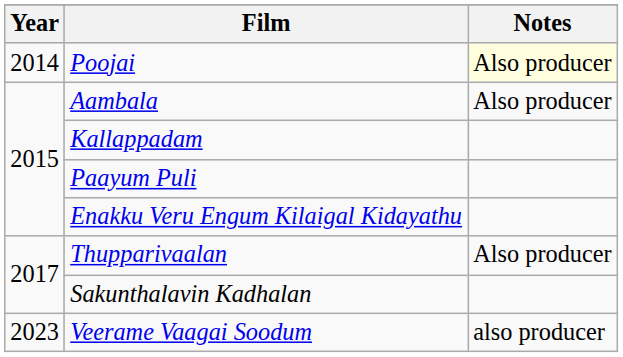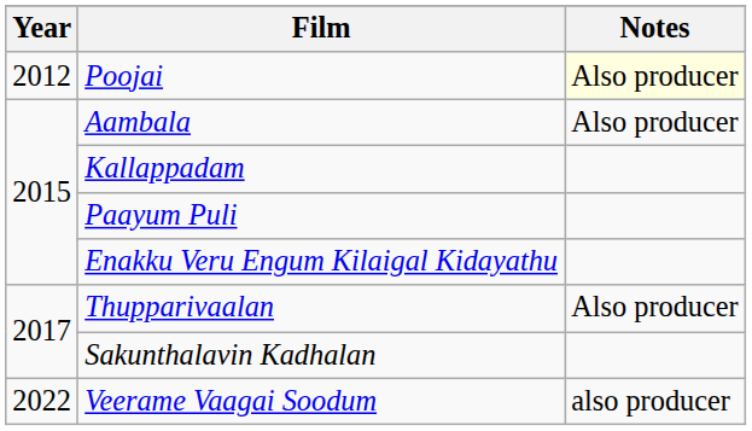Poojai | Year: 2014 -> 2012
Veerame Vaagai Soodum | Year: 2023 -> 2022
